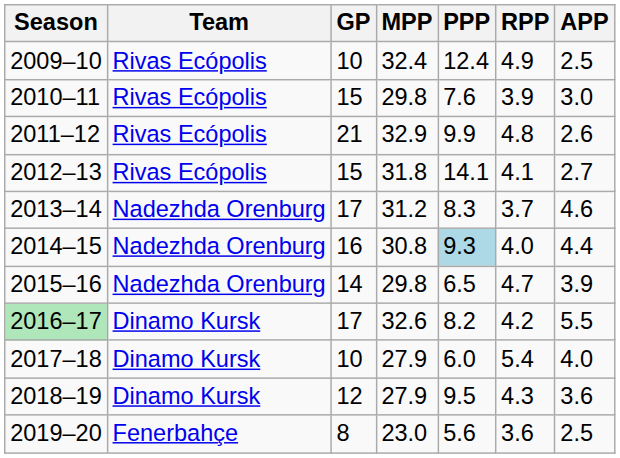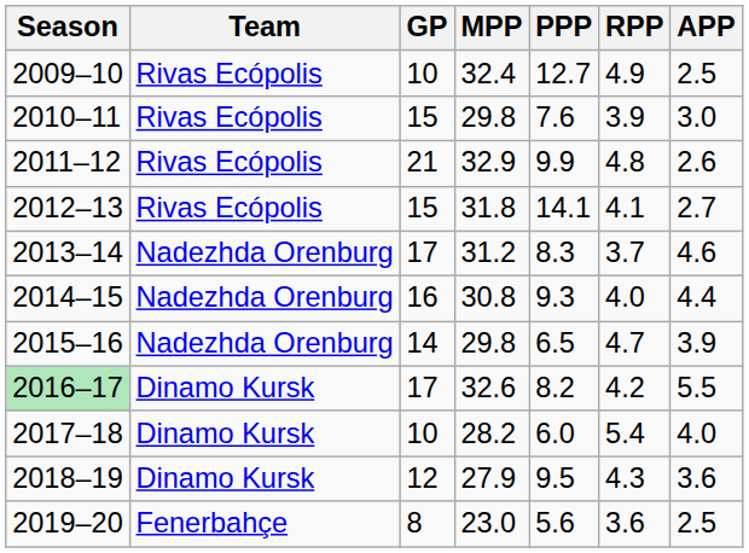2009–10 | PPP: 12.4 -> 12.7
2014–15 | PPP: lightblue background -> no background
2017–18 | MPP: 27.9 -> 28.2
